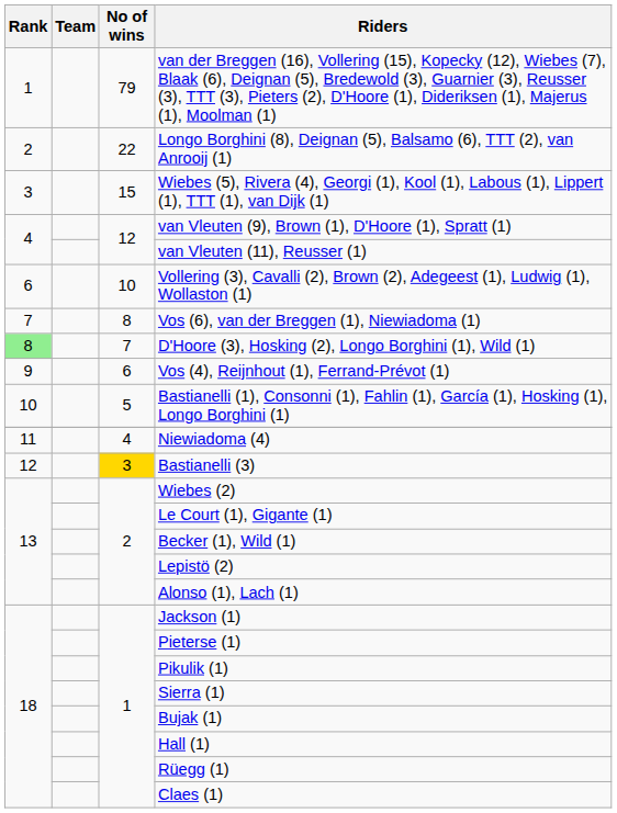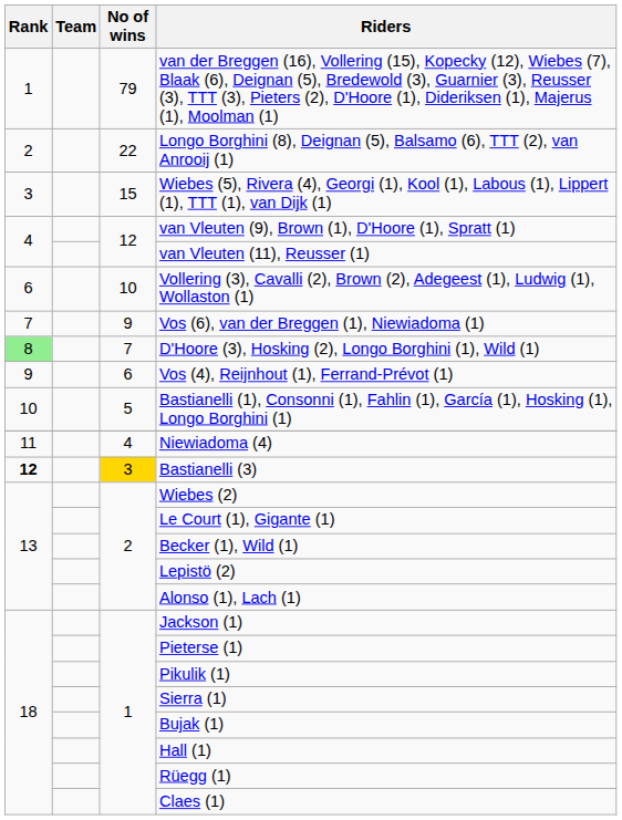Vos (6), van der Breggen (1), Niewiadoma (1) | No of wins: 8 -> 9
Bastianelli (3) | Rank: normal -> bold
